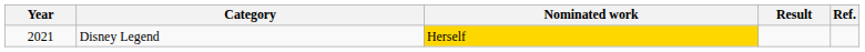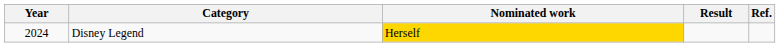Disney Legend | Year: 2021 -> 2024
